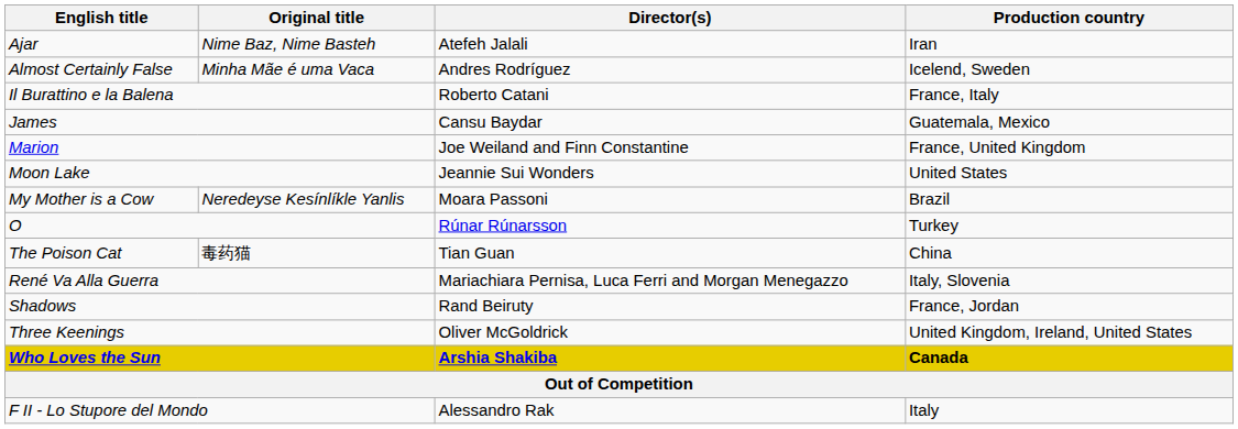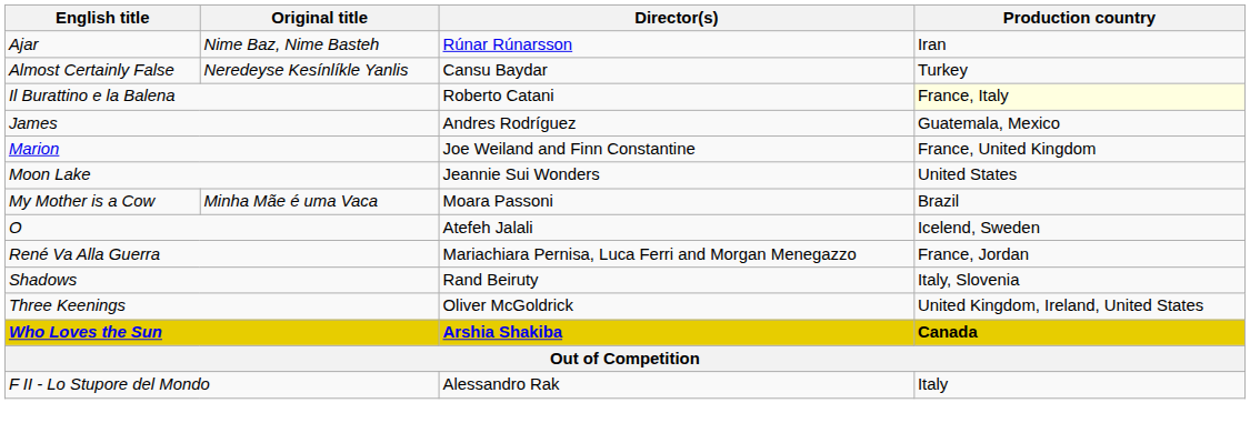Ajar | Director(s): Atefeh Jalali -> Rúnar Rúnarsson
Almost Certainly False | Original title: Minha Mãe é uma Vaca -> Neredeyse Kesínlíkle Yanlis
Almost Certainly False | Director(s): Andres Rodríguez -> Cansu Baydar
Almost Certainly False | Production country: Icelend, Sweden -> Turkey
Il Burattino e la Balena | Production country: no background -> lightyellow background
James | Director(s): Cansu Baydar -> Andres Rodríguez
My Mother is a Cow | Original title: Neredeyse Kesínlíkle Yanlis -> Minha Mãe é uma Vaca
O | Director(s): Rúnar Rúnarsson -> Atefeh Jalali
O | Production country: Turkey -> Icelend, Sweden
- row: The Poison Cat | 毒药猫 | Tian Guan | China
René Va Alla Guerra | Production country: Italy, Slovenia -> France, Jordan
Shadows | Production country: France, Jordan -> Italy, Slovenia
